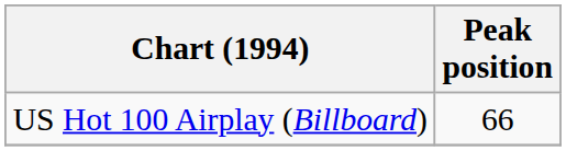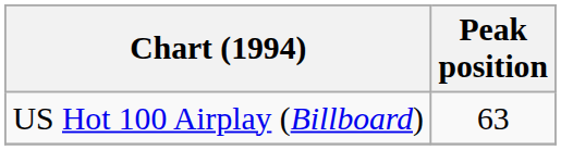US Hot 100 Airplay (Billboard) | Peak position: 66 -> 63
